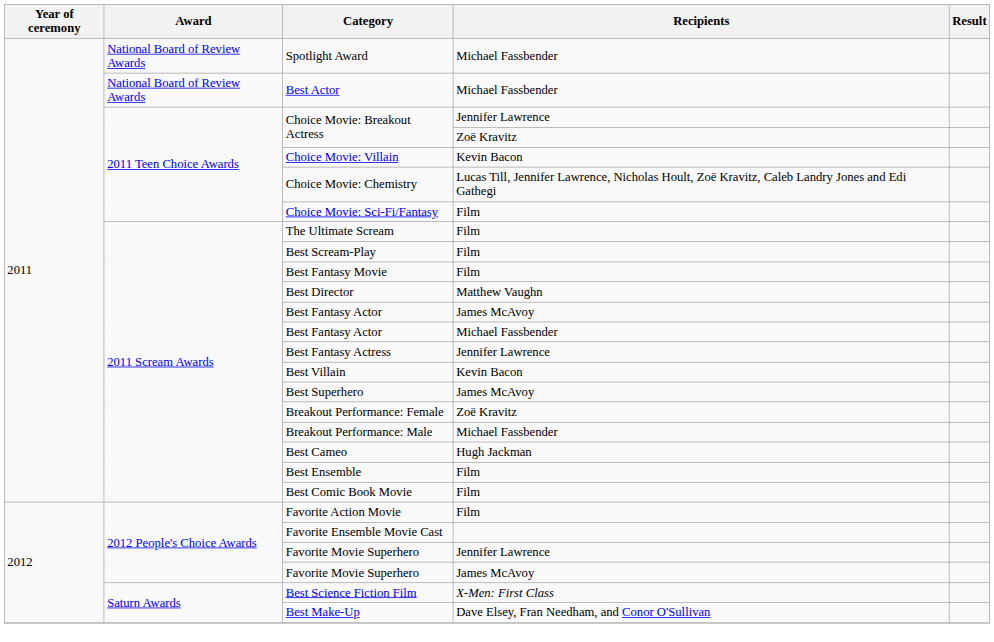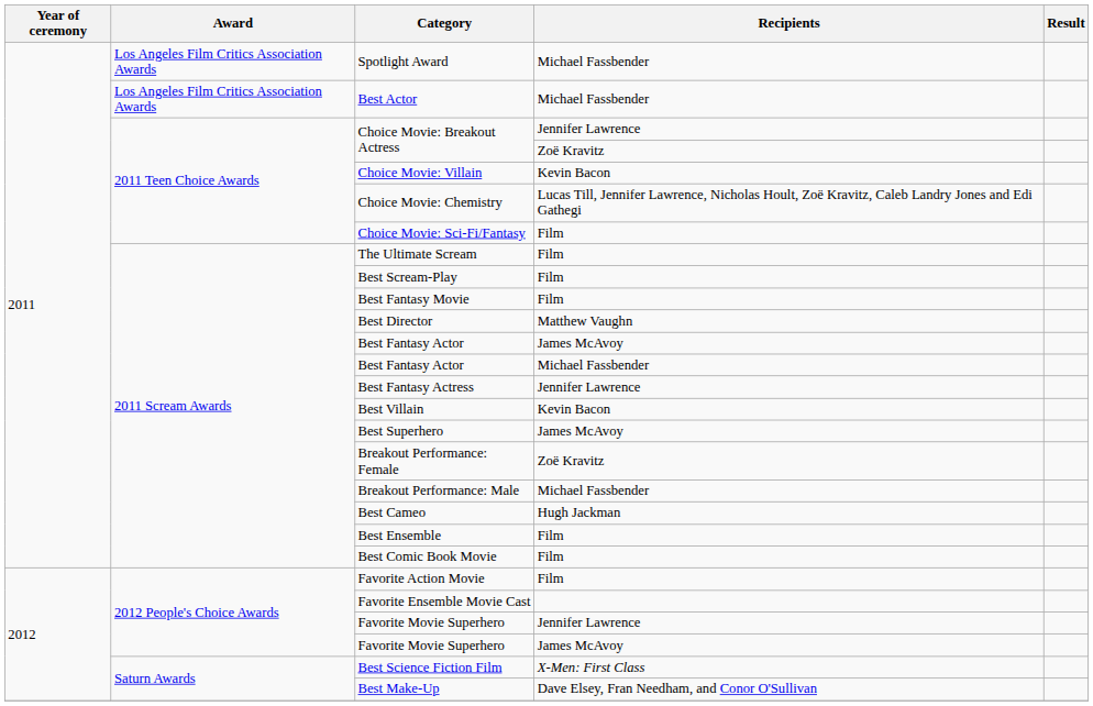Spotlight Award | Award: National Board of Review Awards -> Los Angeles Film Critics Association Awards
Best Actor | Award: National Board of Review Awards -> Los Angeles Film Critics Association Awards
